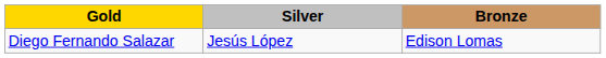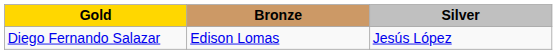columns swapped: Silver <-> Bronze
